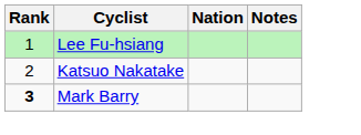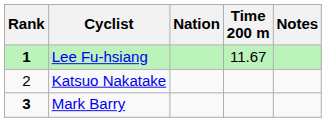+ column: Time 200 m | 11.67
Lee Fu-hsiang | Rank: normal -> bold
